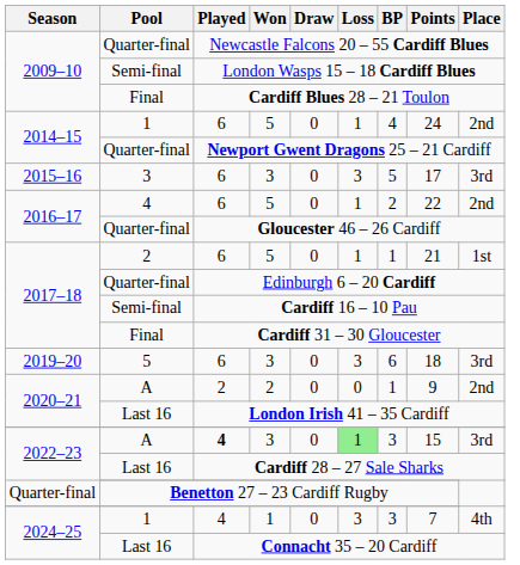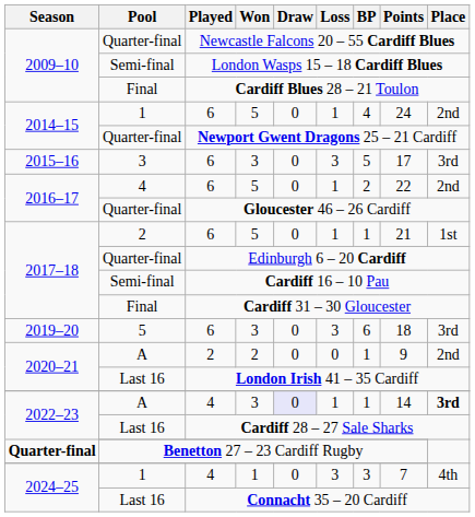A / 3 | Played: bold -> normal
A / 3 | Draw: no background -> lavender background
A / 3 | Loss: lightgreen background -> no background
A / 3 | BP: 3 -> 1
A / 3 | Points: 15 -> 14
A / 3 | Place: normal -> bold
Benetton 27 – 23 Cardiff Rugby | Season: normal -> bold
